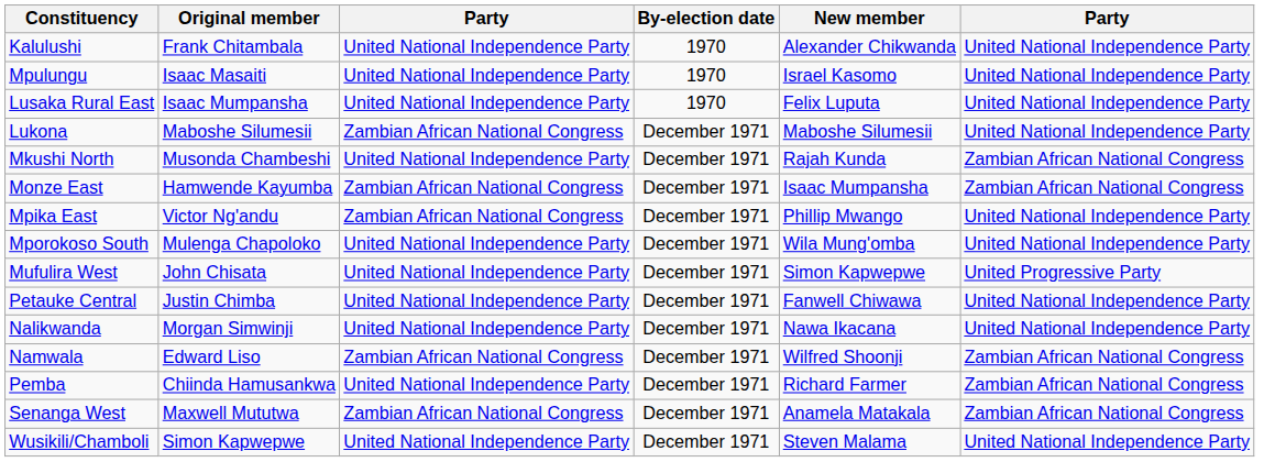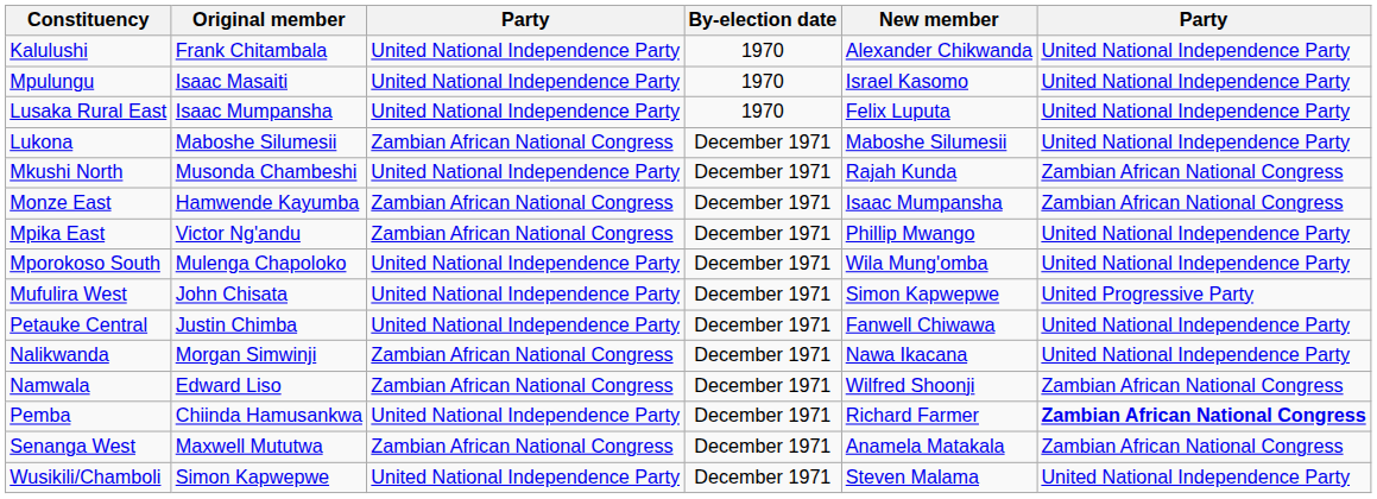Nalikwanda | column 3: United National Independence Party -> Zambian African National Congress
Pemba | column 6: normal -> bold
